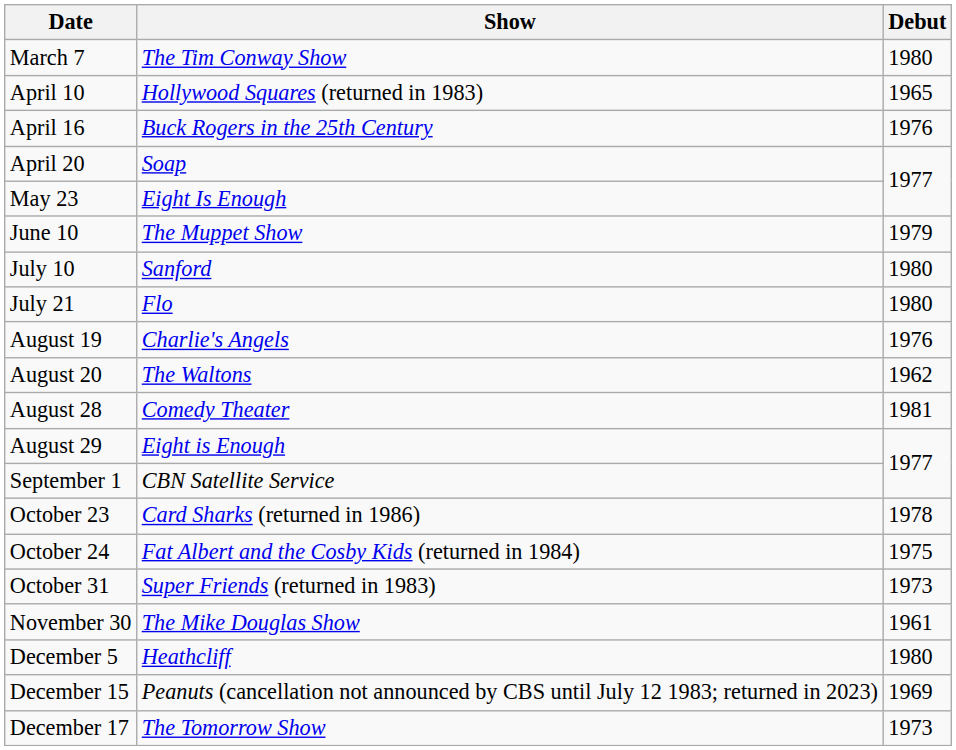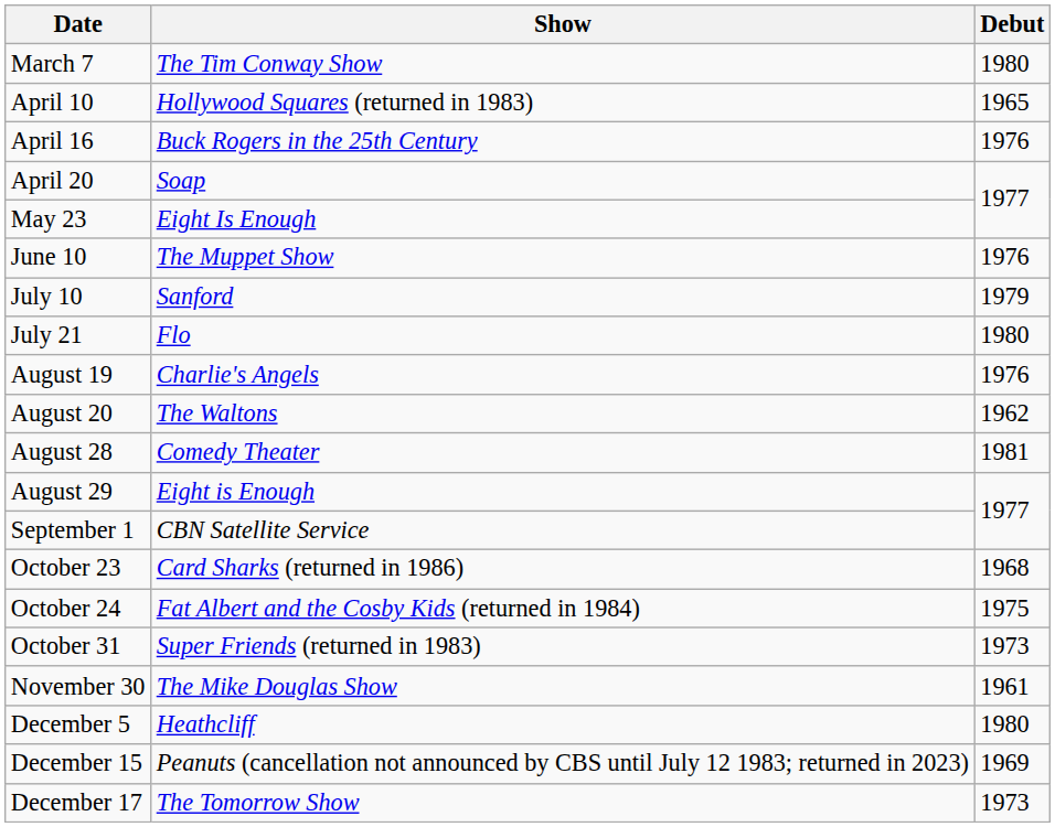June 10 | Debut: 1979 -> 1976
July 10 | Debut: 1980 -> 1979
October 23 | Debut: 1978 -> 1968
